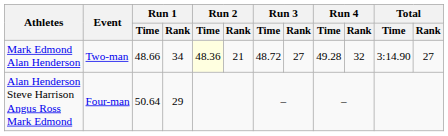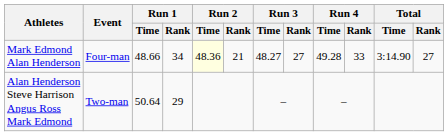Mark Edmond Alan Henderson | Event: Two-man -> Four-man
Mark Edmond Alan Henderson | Run 3 / Time: 48.72 -> 48.27
Mark Edmond Alan Henderson | Run 4 / Rank: 32 -> 33
Alan Henderson Steve Harrison Angus Ross Mark Edmond | Event: Four-man -> Two-man
